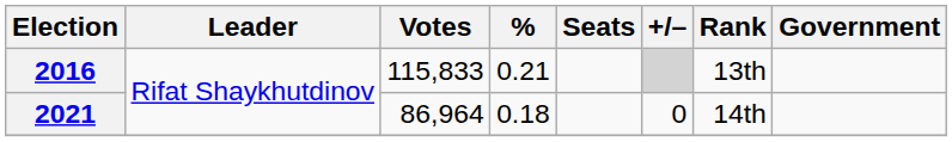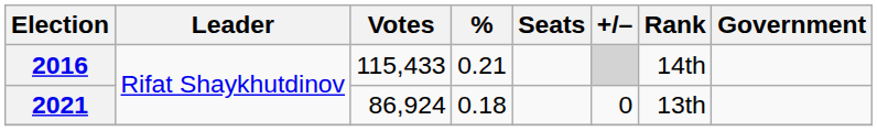2016 | Votes: 115,833 -> 115,433
2016 | Rank: 13th -> 14th
2021 | Votes: 86,964 -> 86,924
2021 | Rank: 14th -> 13th
